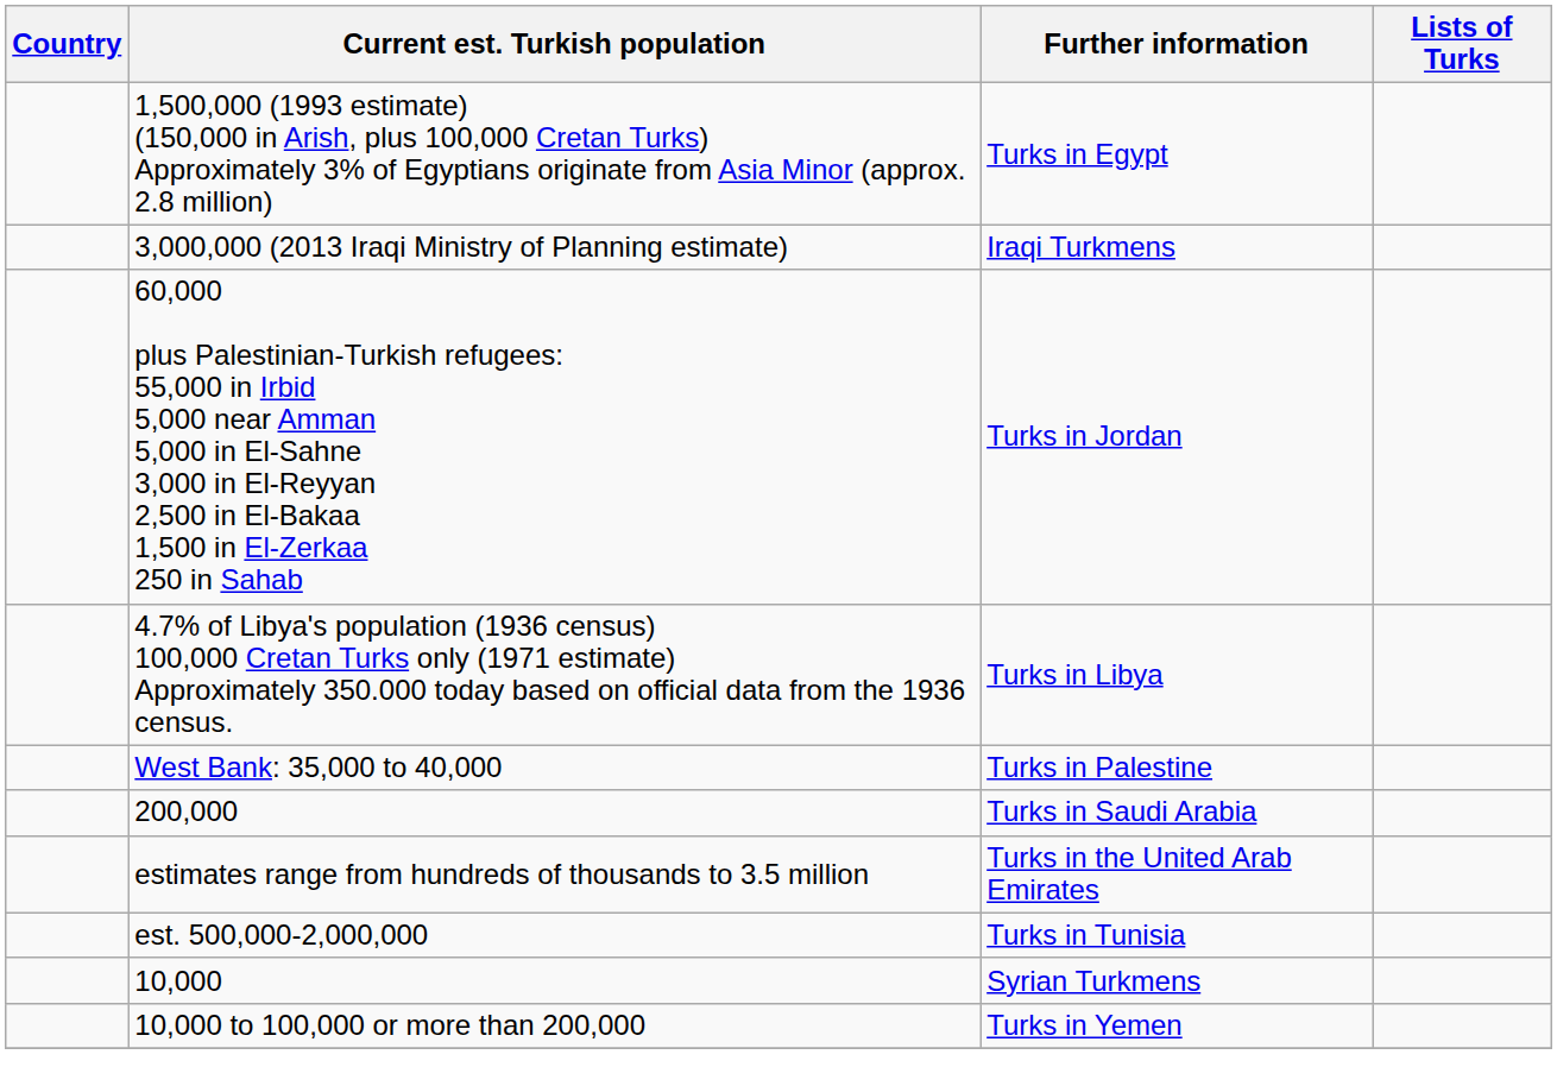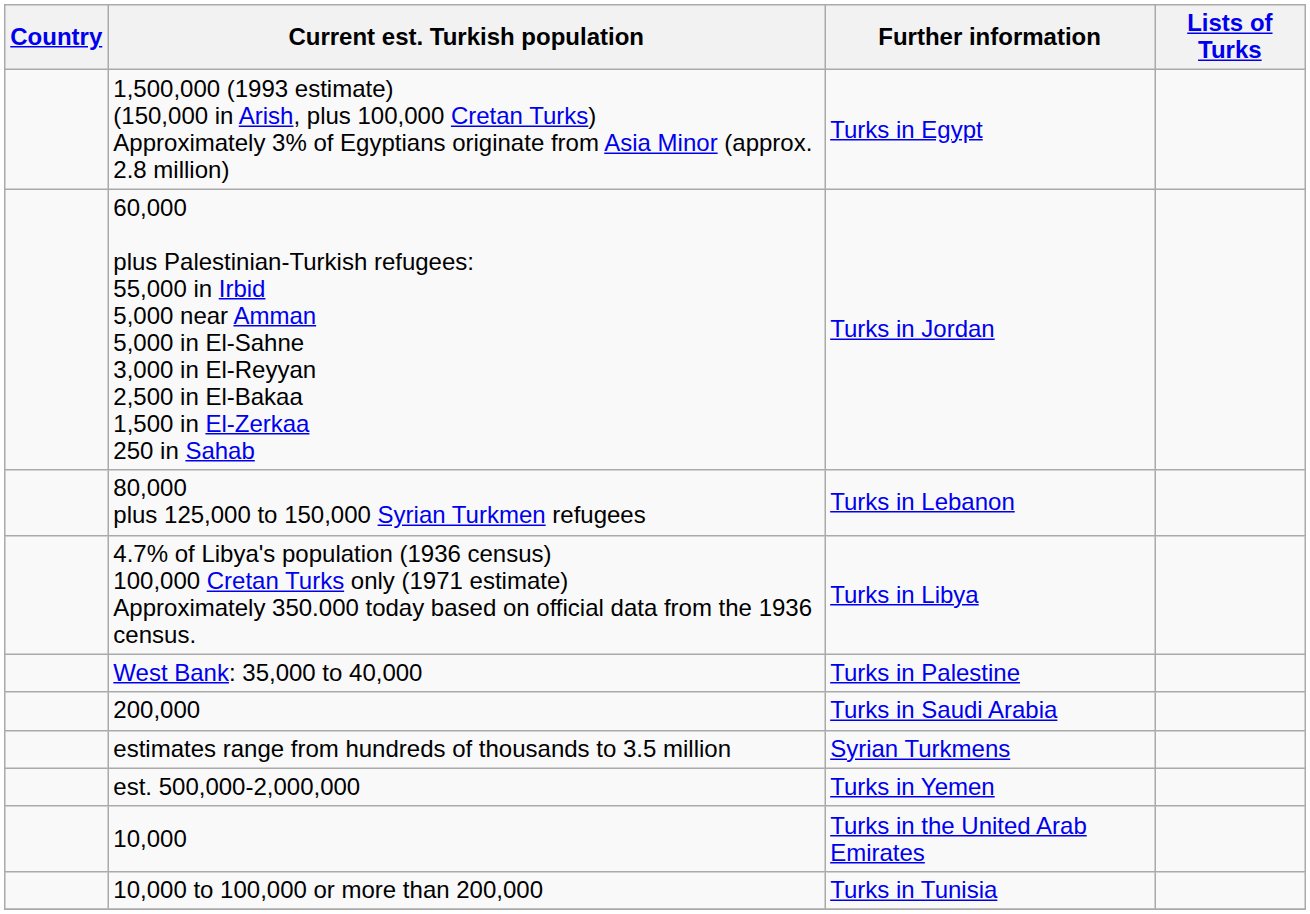- row: 3,000,000 (2013 Iraqi Ministry of Planning estimate) | Iraqi Turkmens
+ row: 80,000 plus 125,000 to 150,000 Syrian Turkmen refugees | Turks in Lebanon
estimates range from hundreds of thousands to 3.5 million | Further information: Turks in the United Arab Emirates -> Syrian Turkmens
est. 500,000-2,000,000 | Further information: Turks in Tunisia -> Turks in Yemen
10,000 | Further information: Syrian Turkmens -> Turks in the United Arab Emirates
10,000 to 100,000 or more than 200,000 | Further information: Turks in Yemen -> Turks in Tunisia
